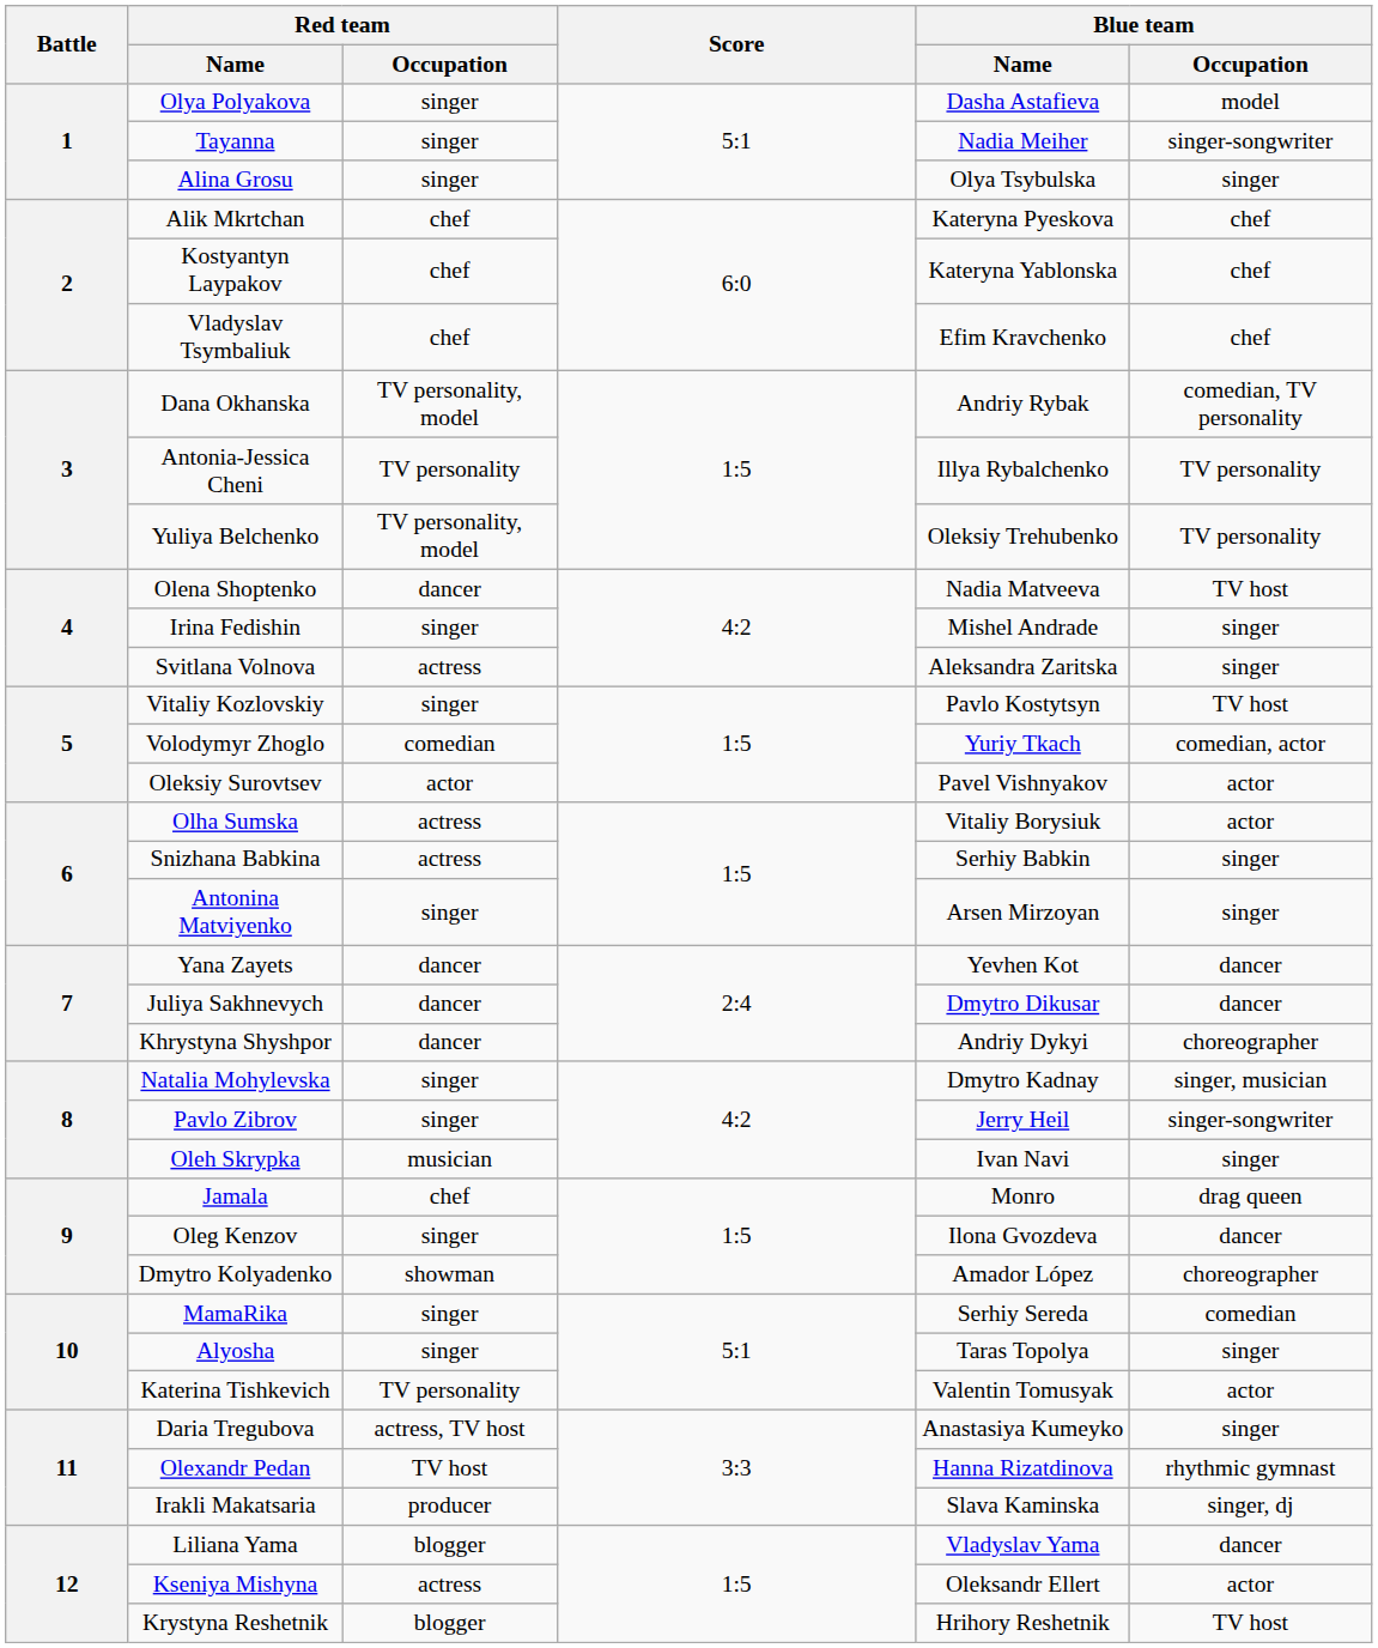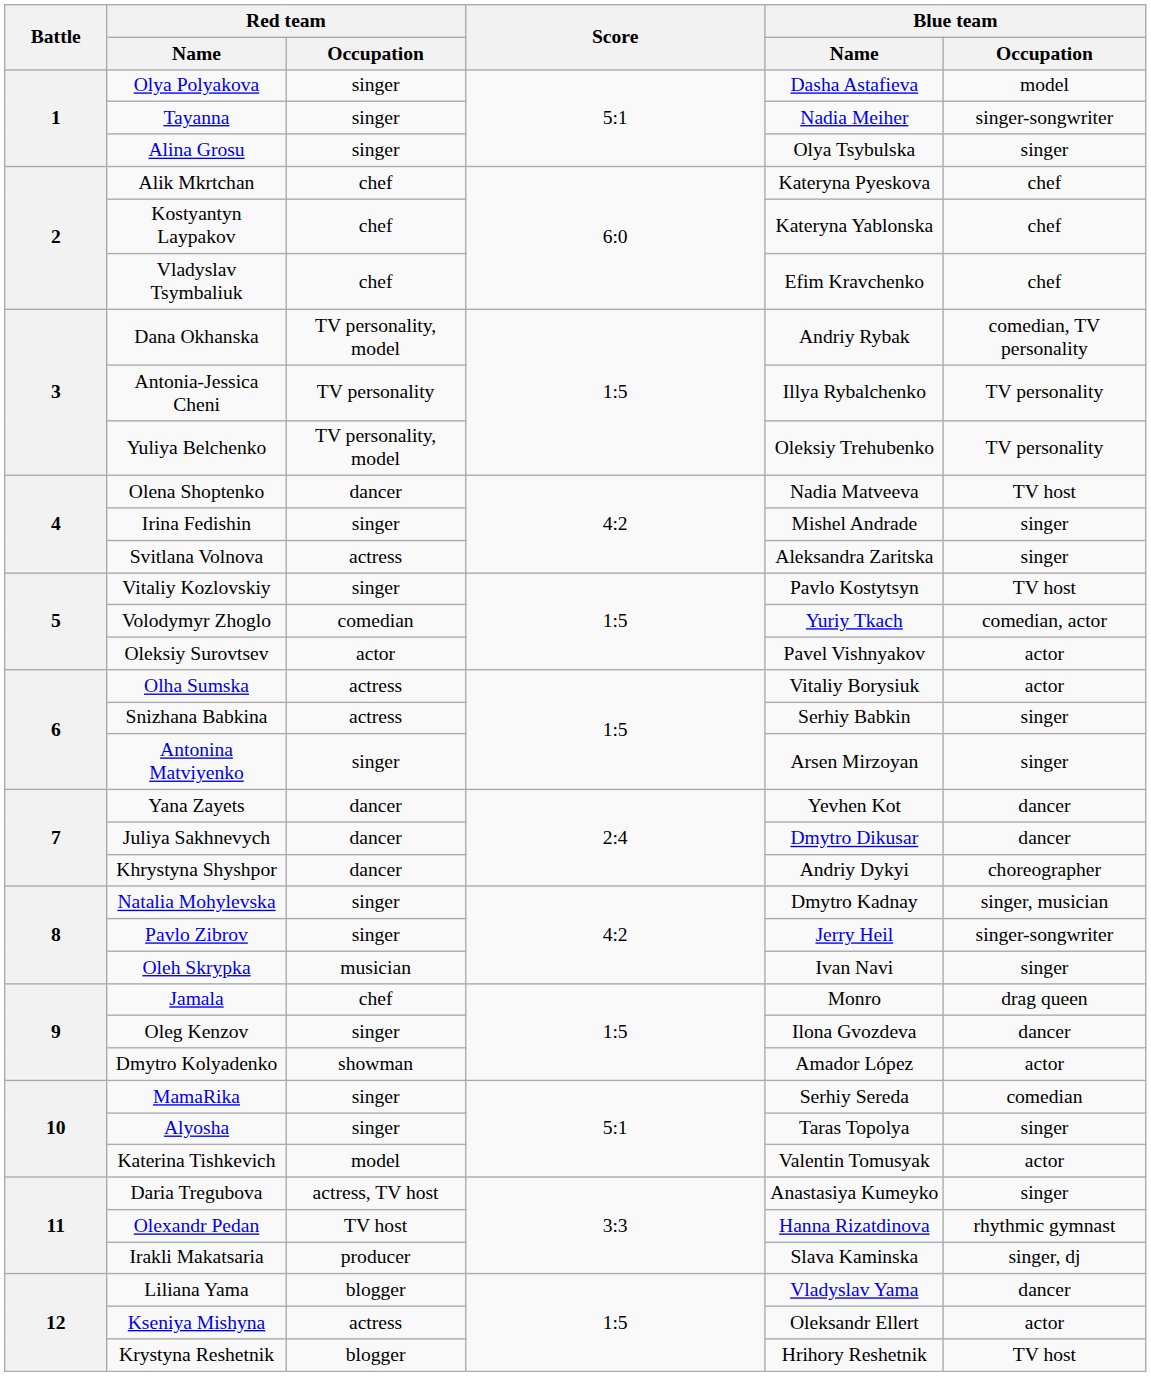Dmytro Kolyadenko | Blue team / Occupation: choreographer -> actor
Katerina Tishkevich | Red team / Occupation: TV personality -> model
